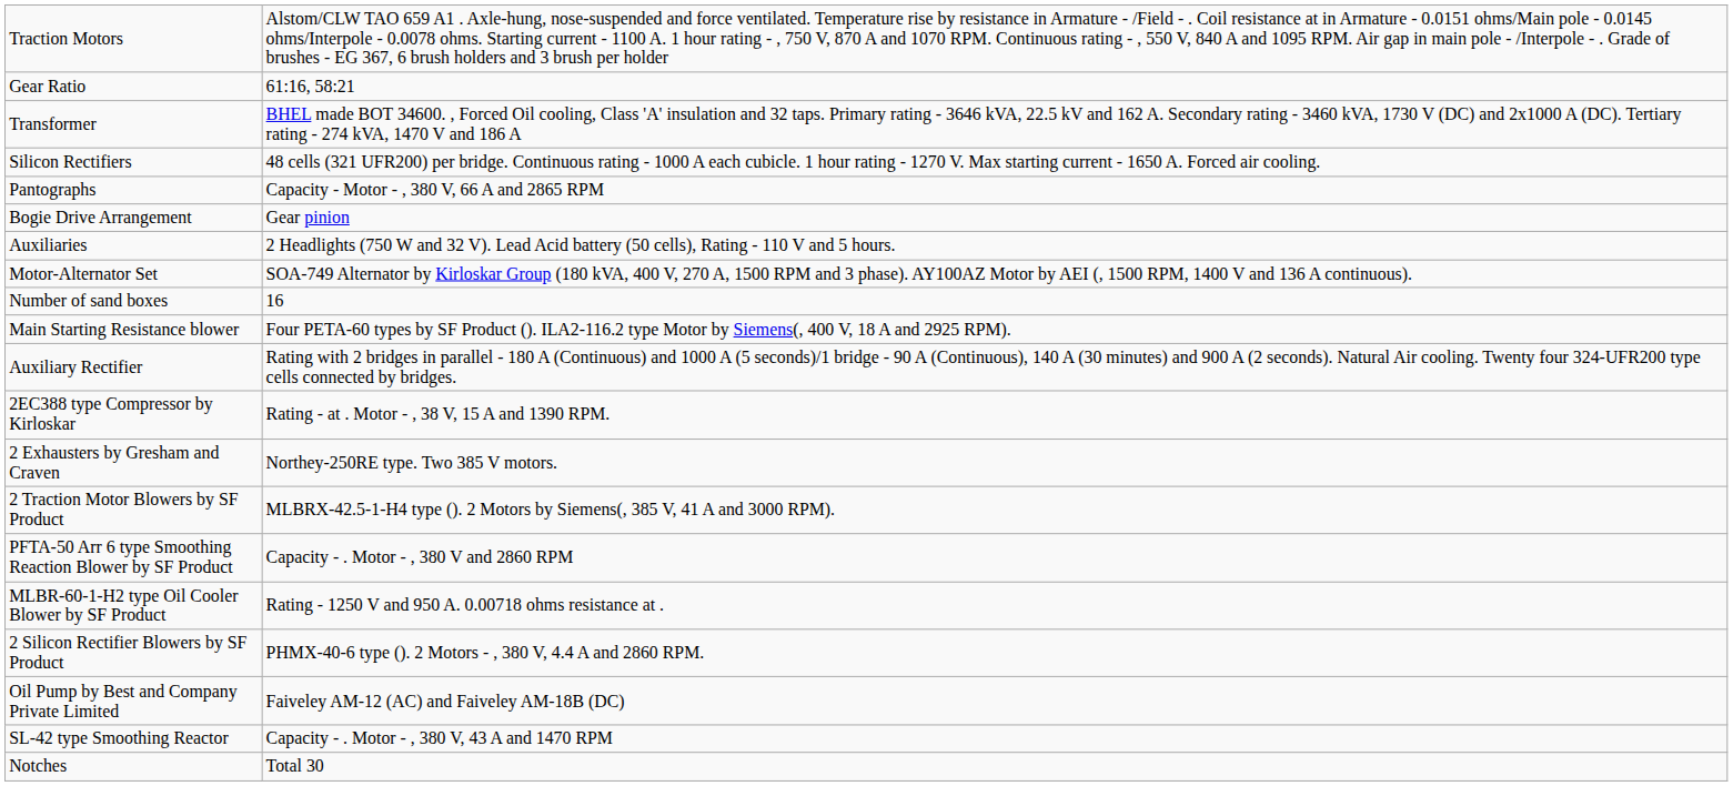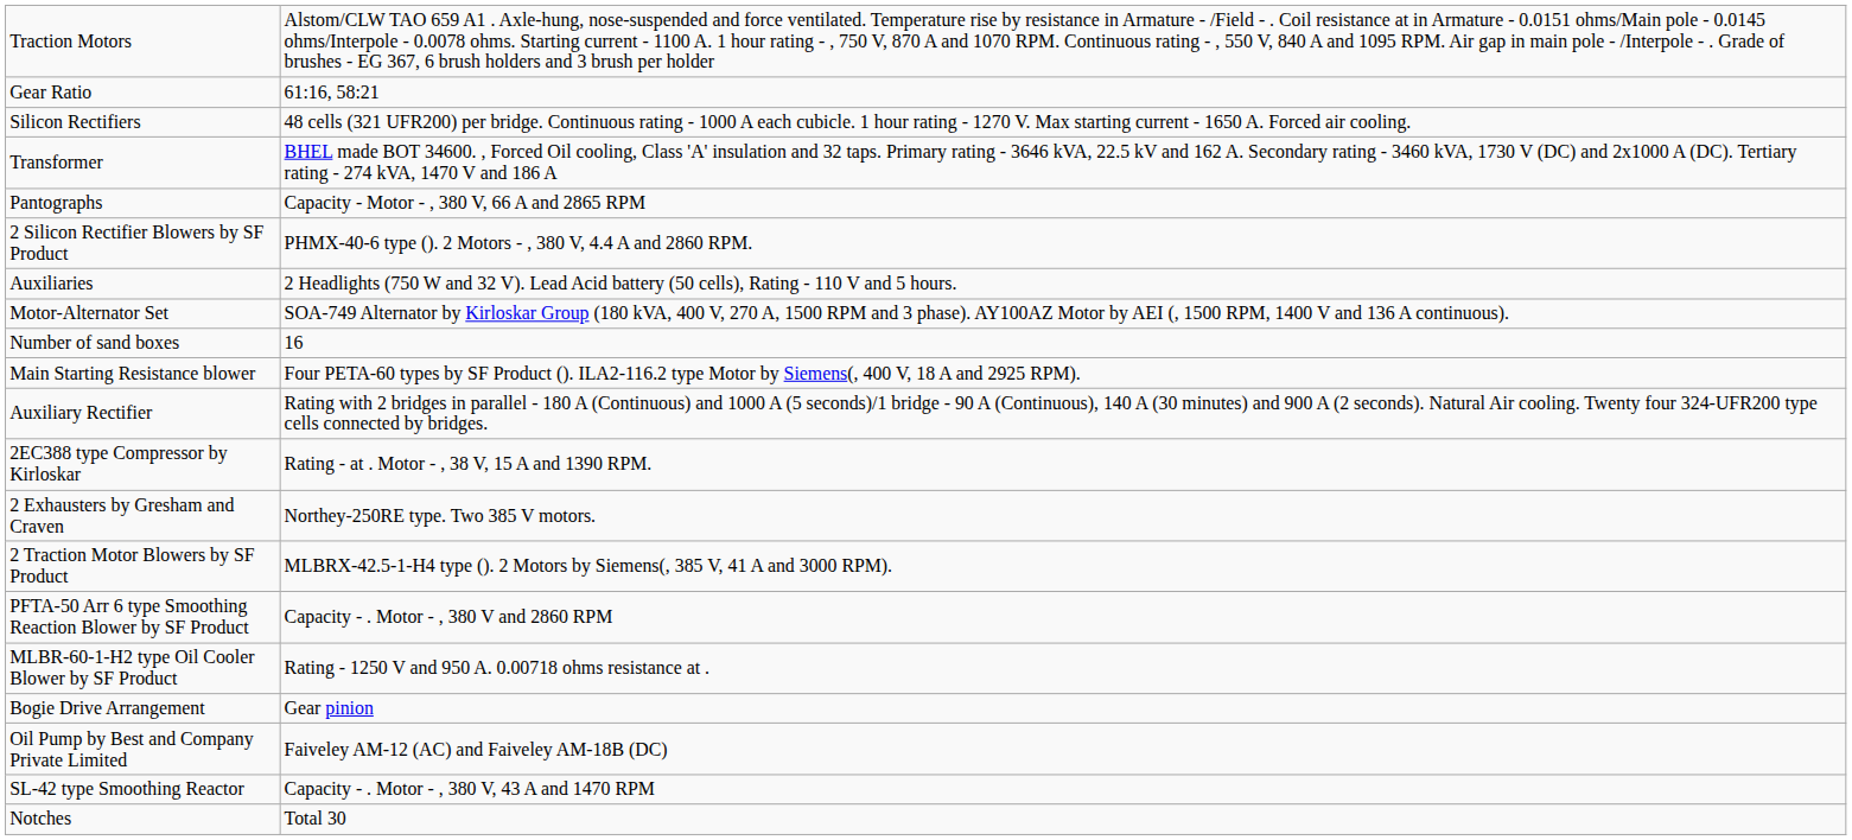rows swapped: Transformer <-> Silicon Rectifiers
rows swapped: Bogie Drive Arrangement <-> 2 Silicon Rectifier Blowers by SF Product
